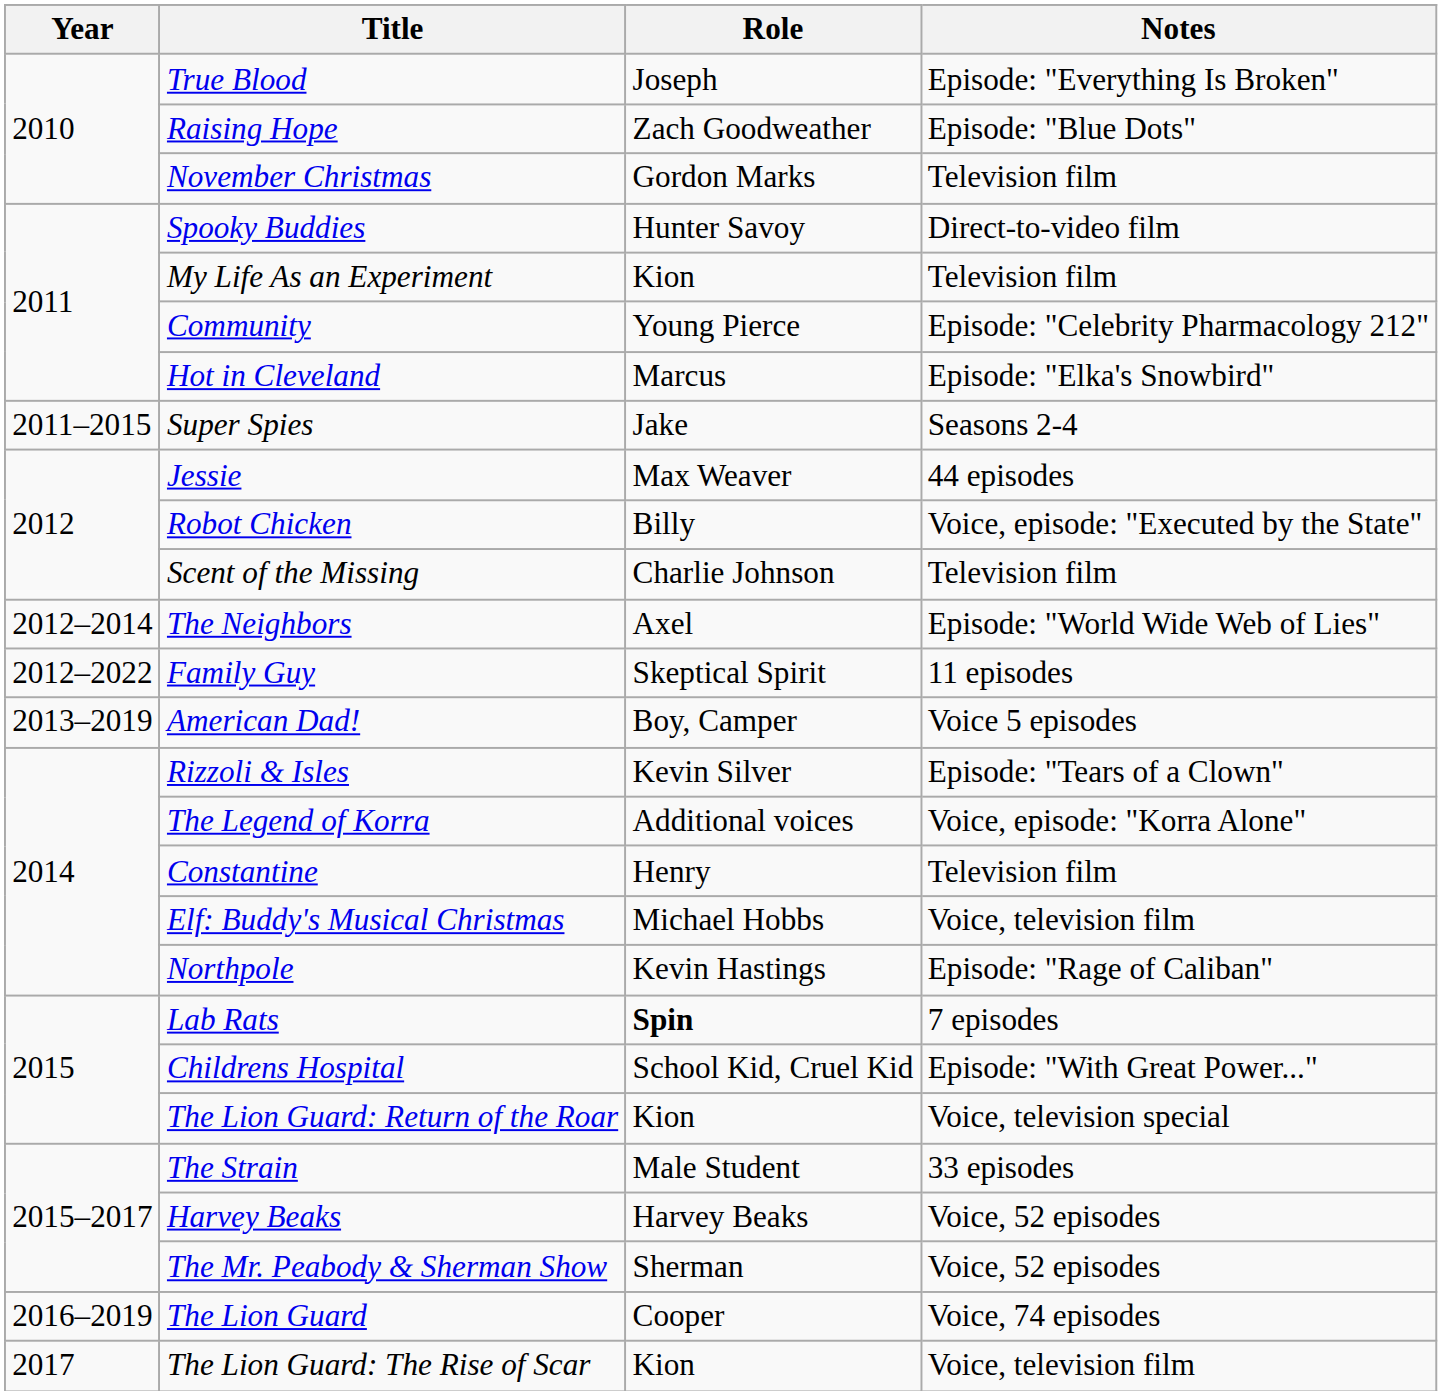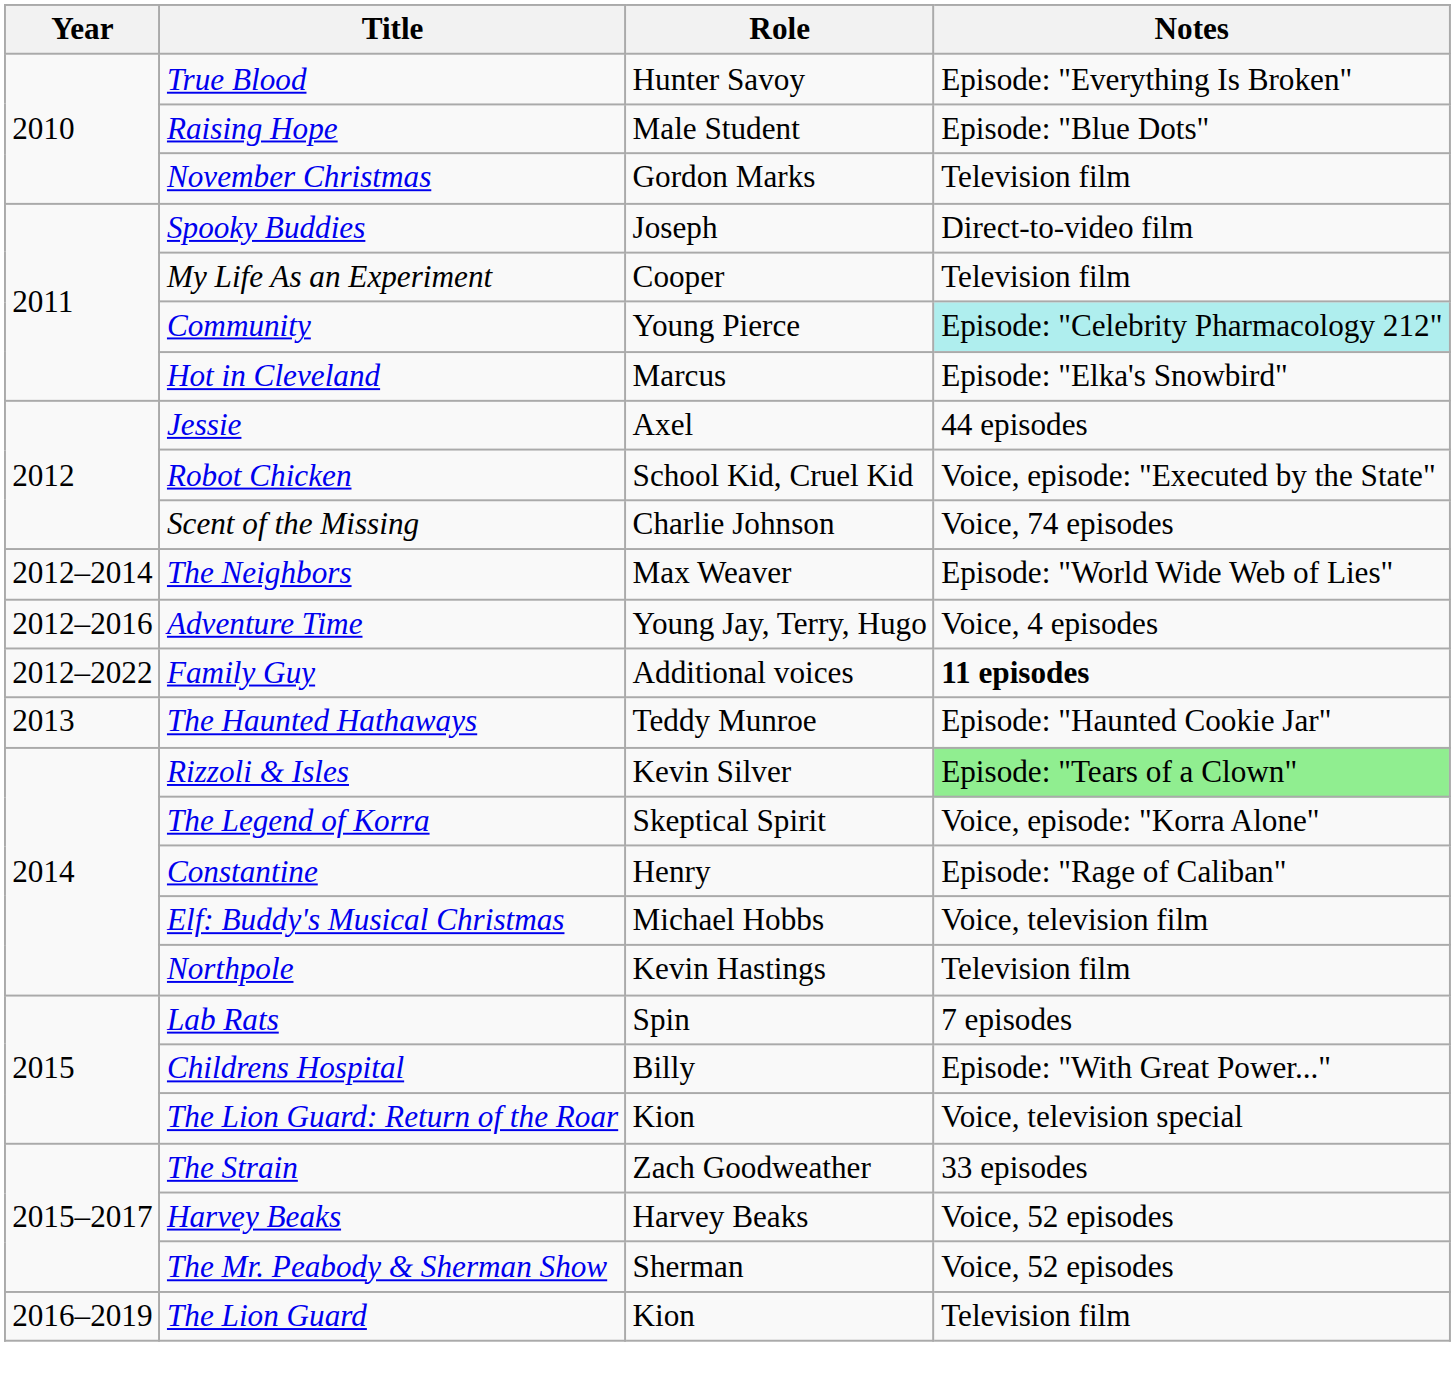True Blood | Role: Joseph -> Hunter Savoy
Raising Hope | Role: Zach Goodweather -> Male Student
Spooky Buddies | Role: Hunter Savoy -> Joseph
My Life As an Experiment | Role: Kion -> Cooper
Community | Notes: no background -> paleturquoise background
- row: 2011–2015 | Super Spies | Jake | Seasons 2-4
Jessie | Role: Max Weaver -> Axel
Robot Chicken | Role: Billy -> School Kid, Cruel Kid
Scent of the Missing | Notes: Television film -> Voice, 74 episodes
The Neighbors | Role: Axel -> Max Weaver
+ row: 2012–2016 | Adventure Time | Young Jay, Terry, Hugo | Voice, 4 episodes
Family Guy | Role: Skeptical Spirit -> Additional voices
Family Guy | Notes: normal -> bold
+ row: 2013 | The Haunted Hathaways | Teddy Munroe | Episode: "Haunted Cookie Jar"
- row: 2013–2019 | American Dad! | Boy, Camper | Voice 5 episodes
Rizzoli & Isles | Notes: no background -> lightgreen background
The Legend of Korra | Role: Additional voices -> Skeptical Spirit
Constantine | Notes: Television film -> Episode: "Rage of Caliban"
Northpole | Notes: Episode: "Rage of Caliban" -> Television film
Lab Rats | Role: bold -> normal
Childrens Hospital | Role: School Kid, Cruel Kid -> Billy
The Strain | Role: Male Student -> Zach Goodweather
The Lion Guard | Role: Cooper -> Kion
The Lion Guard | Notes: Voice, 74 episodes -> Television film
- row: 2017 | The Lion Guard: The Rise of Scar | Kion | Voice, television film
